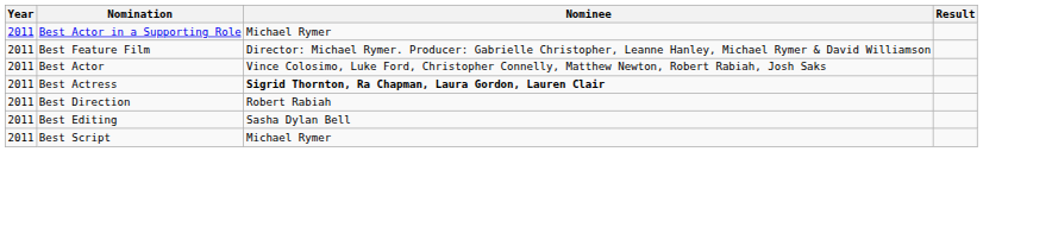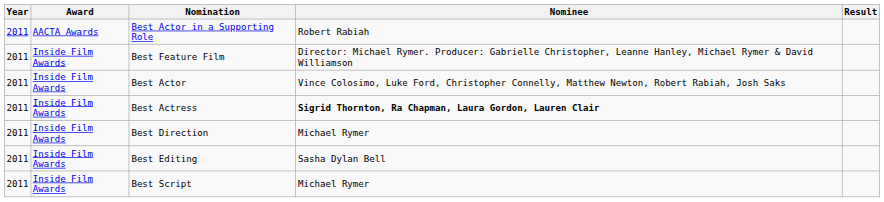+ column: Award | AACTA Awards | Inside Film Awards | Inside Film Awards | Inside Film Awards | Inside Film Awards | Inside Film Awards | Inside Film Awards
Best Actor in a Supporting Role | Nominee: Michael Rymer -> Robert Rabiah
Best Direction | Nominee: Robert Rabiah -> Michael Rymer
